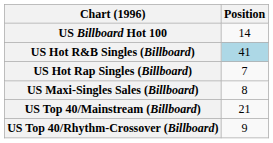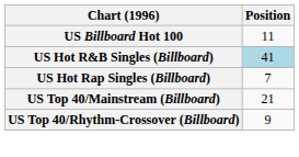US Billboard Hot 100 | Position: 14 -> 11
- row: US Maxi-Singles Sales (Billboard) | 8
